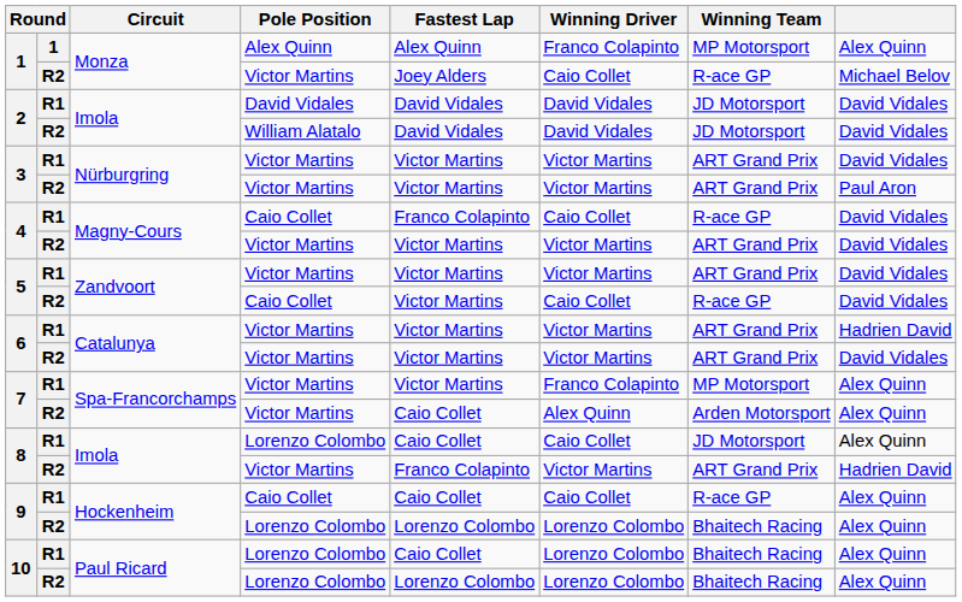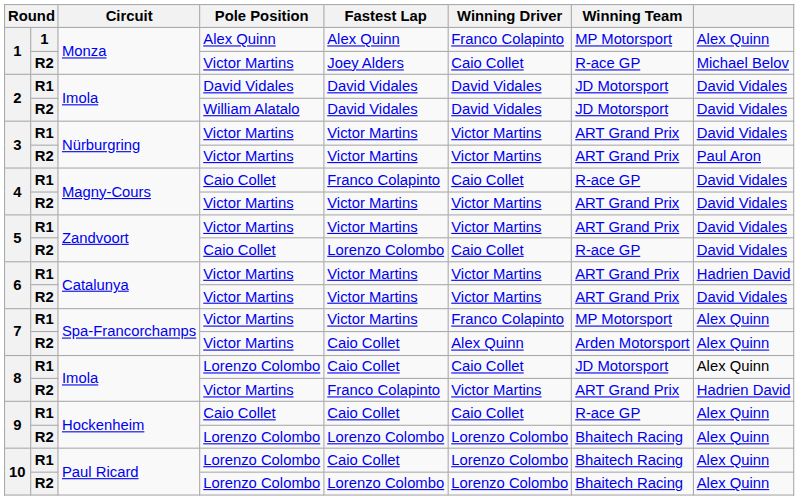5 / R2 | Fastest Lap: Victor Martins -> Lorenzo Colombo
